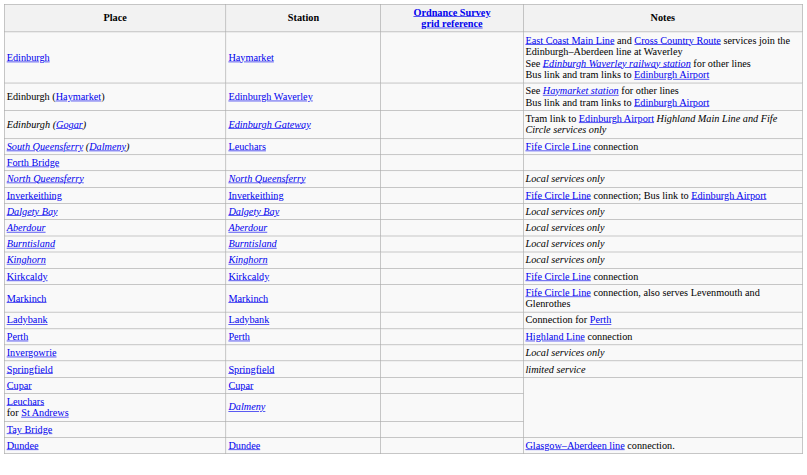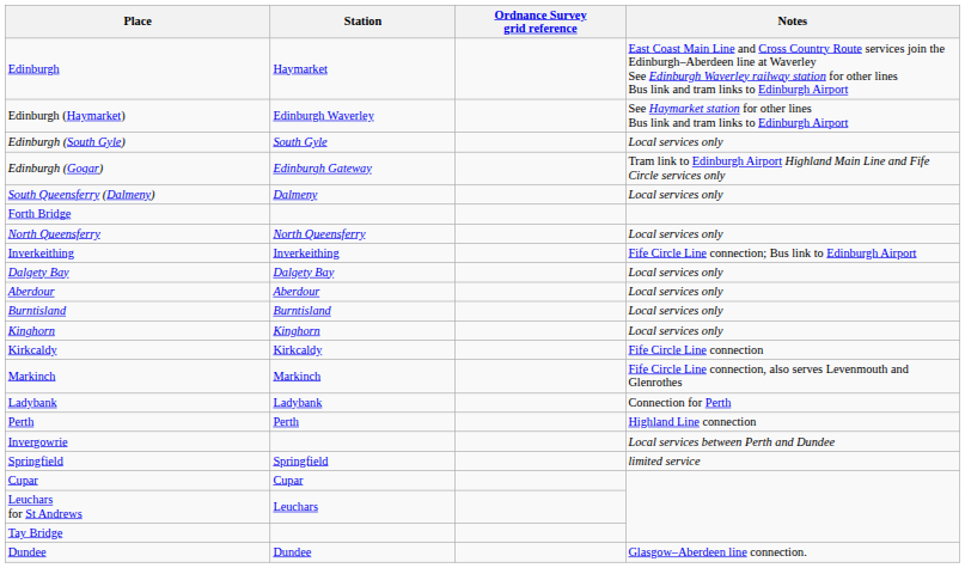+ row: Edinburgh (South Gyle) | South Gyle | Local services only
South Queensferry (Dalmeny) | Station: Leuchars -> Dalmeny
South Queensferry (Dalmeny) | Notes: Fife Circle Line connection -> Local services only
Invergowrie | Notes: Local services only -> Local services between Perth and Dundee
Leuchars for St Andrews | Station: Dalmeny -> Leuchars
